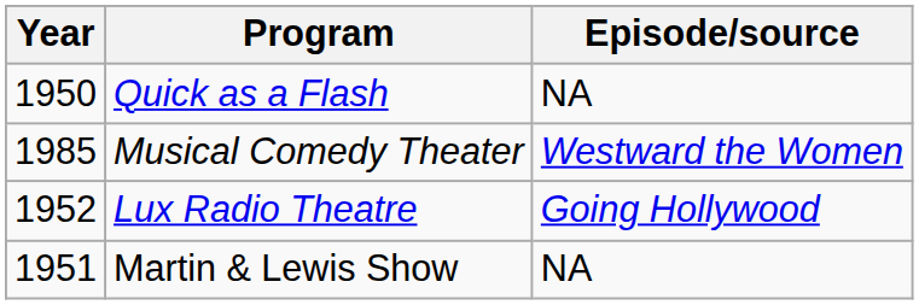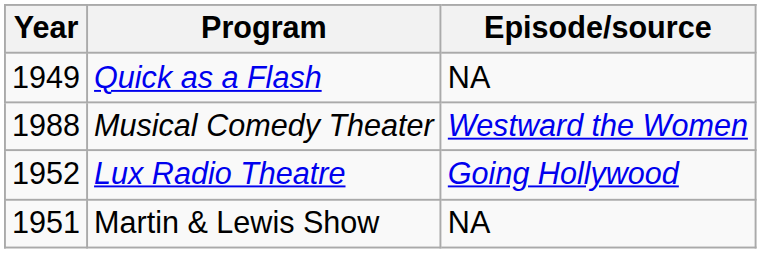Quick as a Flash | Year: 1950 -> 1949
Musical Comedy Theater | Year: 1985 -> 1988
